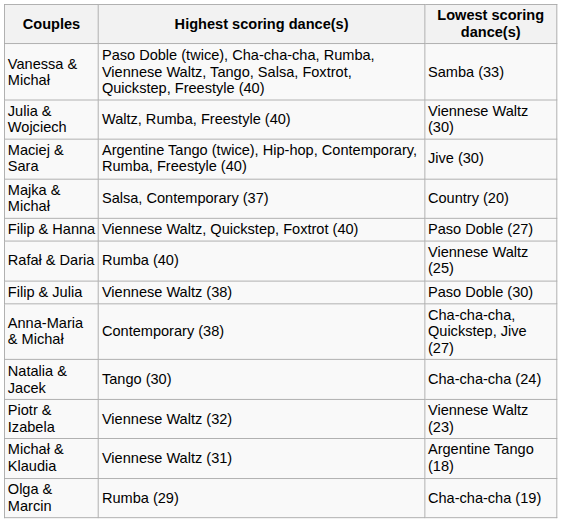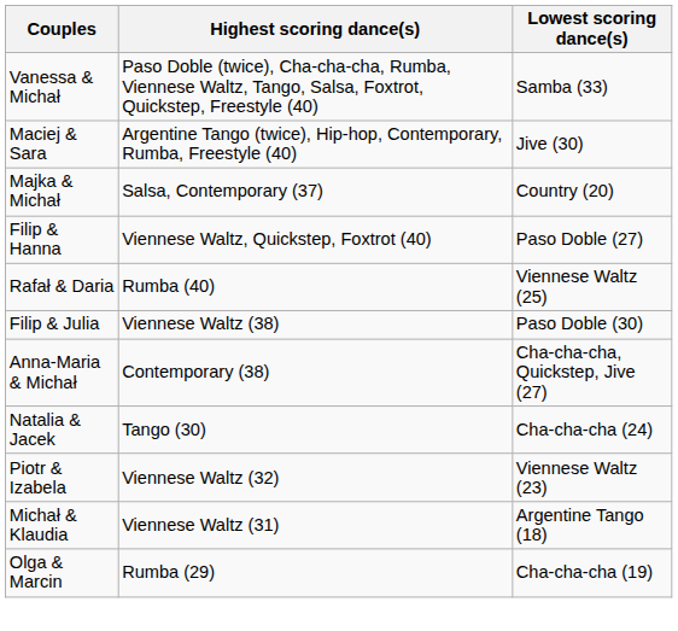- row: Julia & Wojciech | Waltz, Rumba, Freestyle (40) | Viennese Waltz (30)
